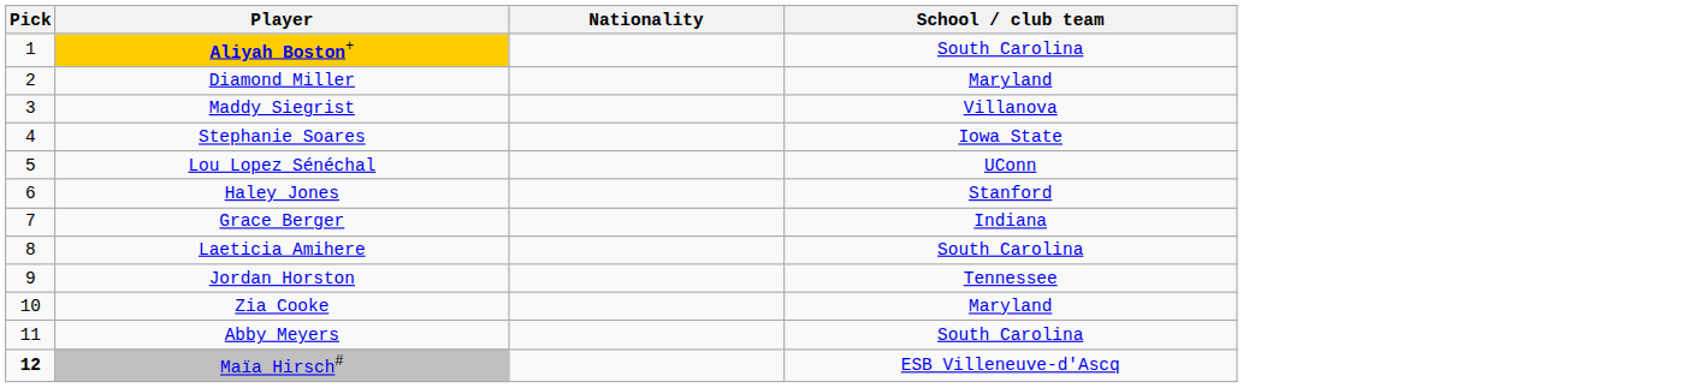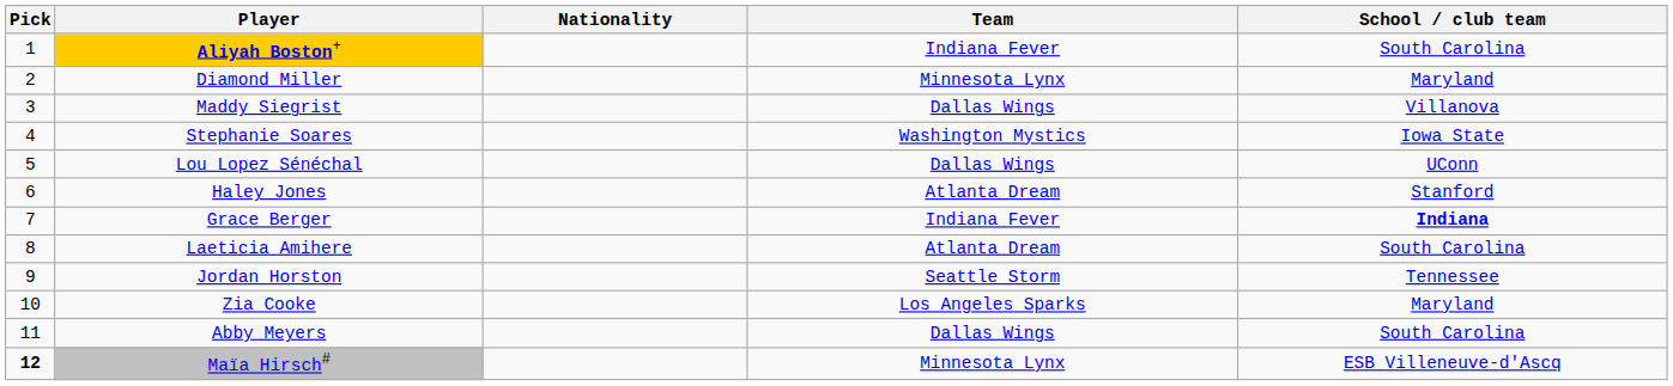+ column: Team | Indiana Fever | Minnesota Lynx | Dallas Wings | Washington Mystics | Dallas Wings | Atlanta Dream | Indiana Fever | Atlanta Dream | Seattle Storm | Los Angeles Sparks | Dallas Wings | Minnesota Lynx
Grace Berger | School / club team: normal -> bold
